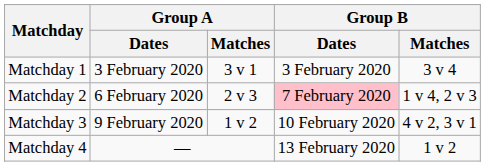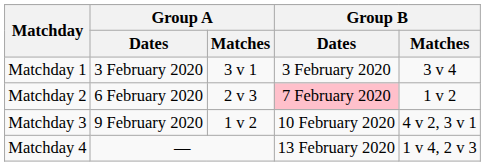Matchday 2 | Group B / Matches: 1 v 4, 2 v 3 -> 1 v 2
Matchday 4 | Group B / Matches: 1 v 2 -> 1 v 4, 2 v 3
